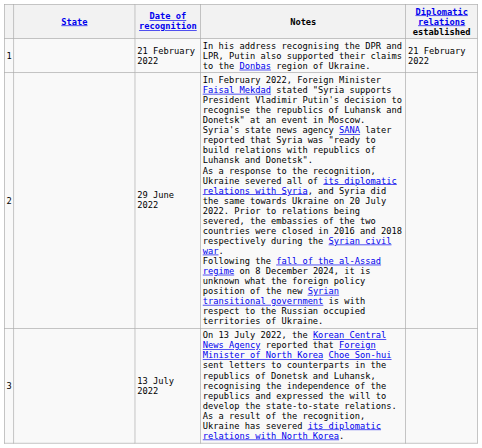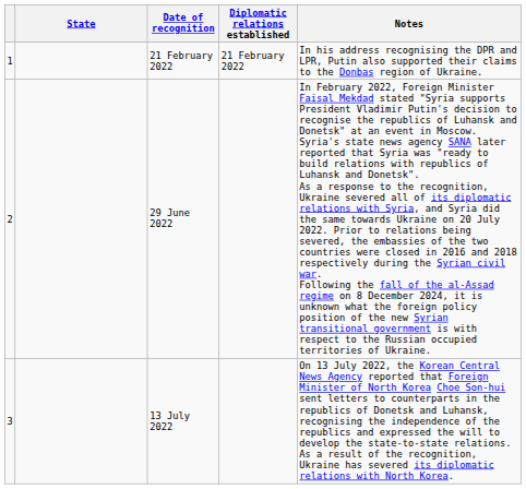columns swapped: Diplomatic relations established <-> Notes
